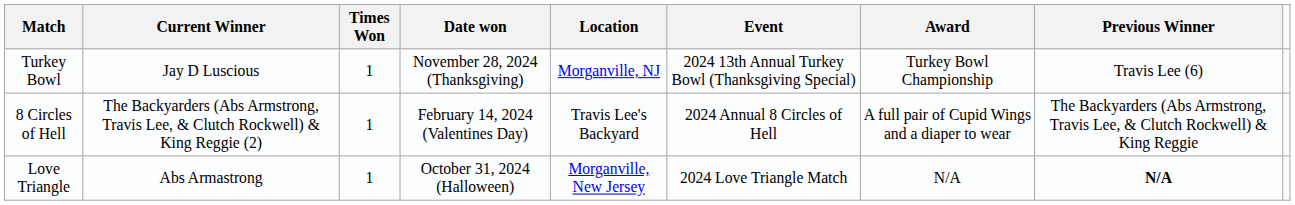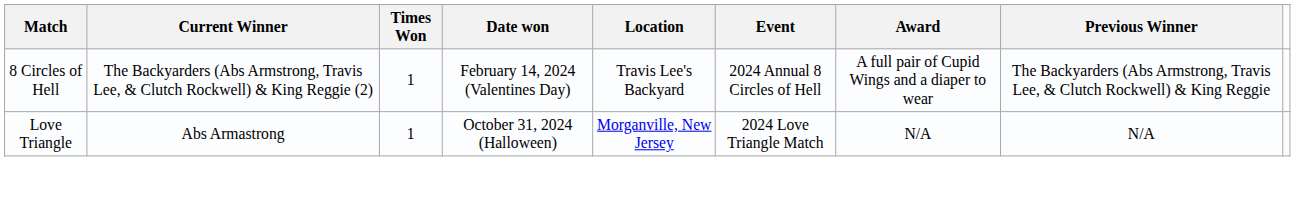- row: Turkey Bowl | Jay D Luscious | 1 | November 28, 2024 (Thanksgiving) | Morganville, NJ | 2024 13th Annual Turkey Bowl (Thanksgiving Special) | Turkey Bowl Championship | Travis Lee (6)
Love Triangle | Previous Winner: bold -> normal
